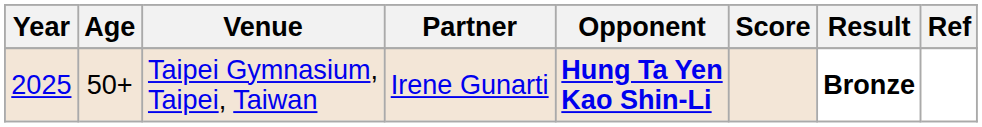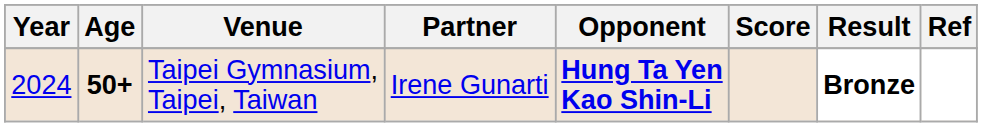Taipei Gymnasium, Taipei, Taiwan | Year: 2025 -> 2024
Taipei Gymnasium, Taipei, Taiwan | Age: normal -> bold
